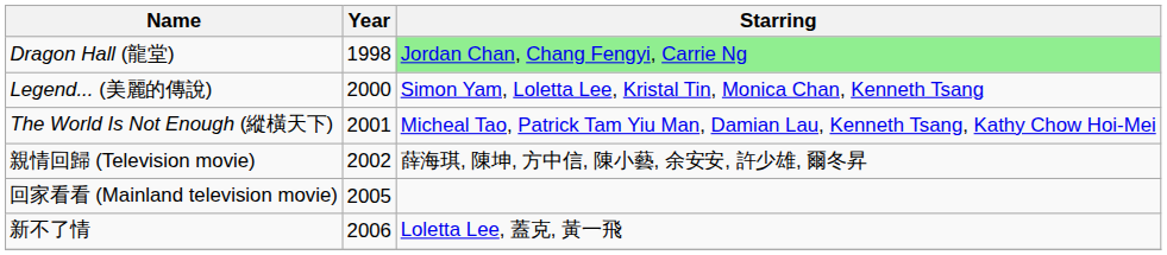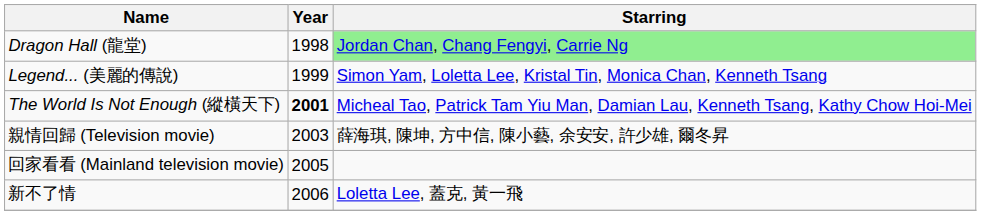Legend... (美麗的傳說) | Year: 2000 -> 1999
The World Is Not Enough (縱橫天下) | Year: normal -> bold
親情回歸 (Television movie) | Year: 2002 -> 2003
